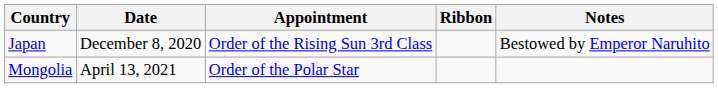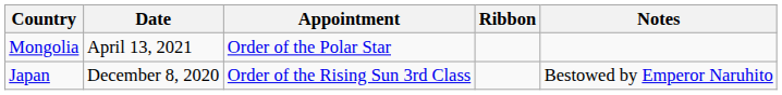rows swapped: Japan <-> Mongolia
